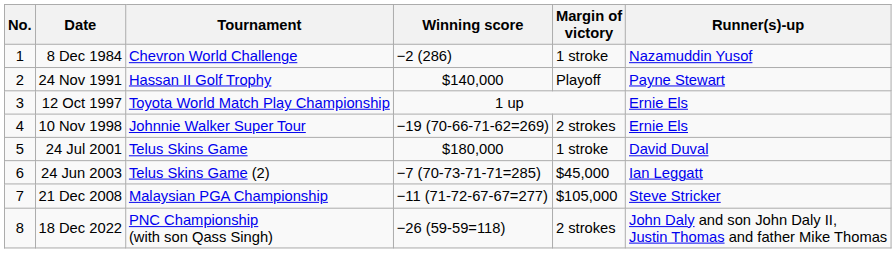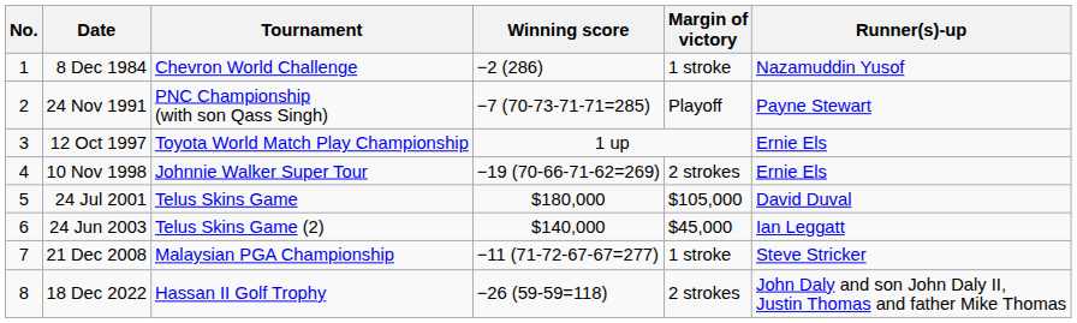24 Nov 1991 | Tournament: Hassan II Golf Trophy -> PNC Championship (with son Qass Singh)
24 Nov 1991 | Winning score: $140,000 -> −7 (70-73-71-71=285)
24 Jul 2001 | Margin of victory: 1 stroke -> $105,000
24 Jun 2003 | Winning score: −7 (70-73-71-71=285) -> $140,000
21 Dec 2008 | Margin of victory: $105,000 -> 1 stroke
18 Dec 2022 | Tournament: PNC Championship (with son Qass Singh) -> Hassan II Golf Trophy
